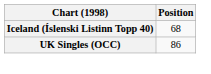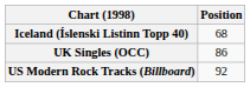+ row: US Modern Rock Tracks (Billboard) | 92
